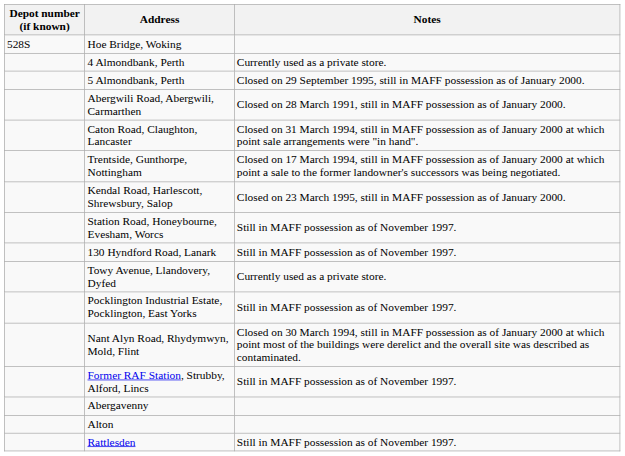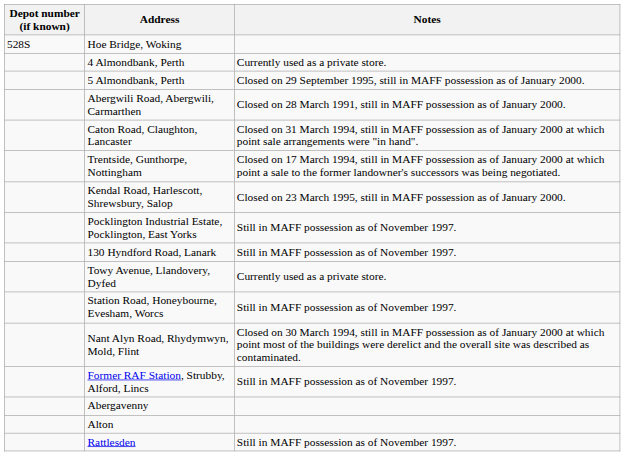rows swapped: Station Road, Honeybourne, Evesham, Worcs <-> Pocklington Industrial Estate, Pocklington, East Yorks
